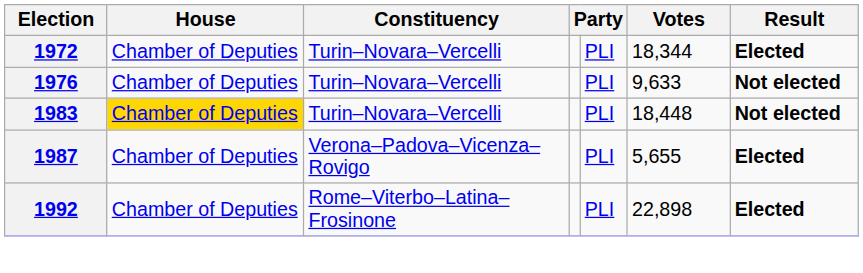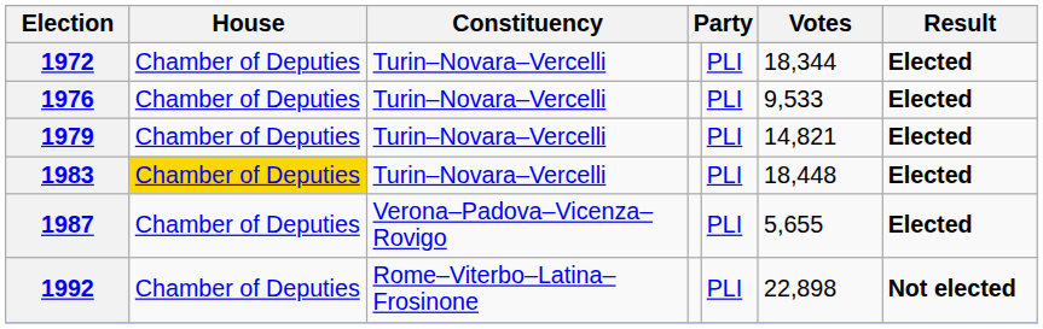1976 | Votes: 9,633 -> 9,533
1976 | Result: Not elected -> Elected
+ row: 1979 | Chamber of Deputies | Turin–Novara–Vercelli | PLI | 14,821 | Elected
1983 | Result: Not elected -> Elected
1992 | Result: Elected -> Not elected
